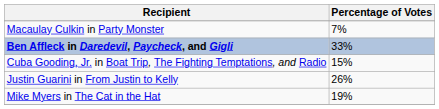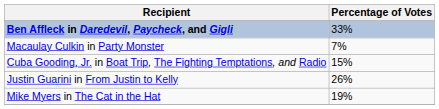rows swapped: Ben Affleck in Daredevil, Paycheck, and Gigli <-> Macaulay Culkin in Party Monster
